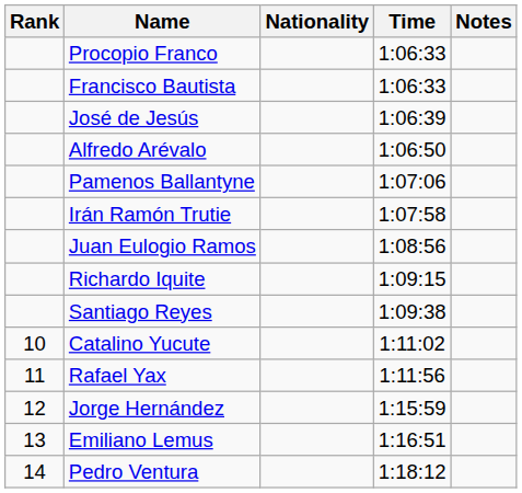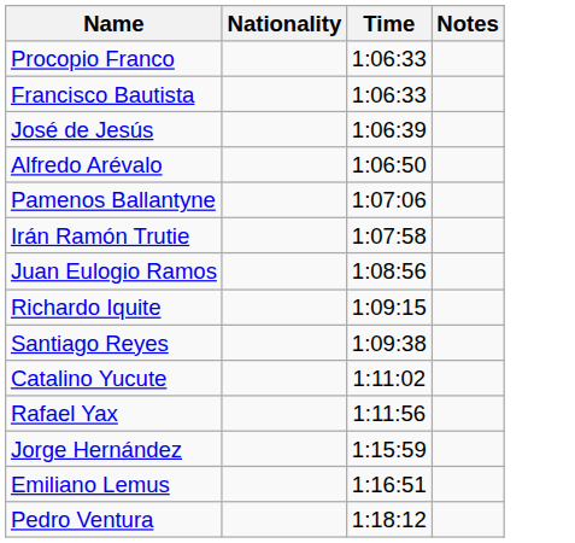- column: Rank | 10 | 11 | 12 | 13 | 14
